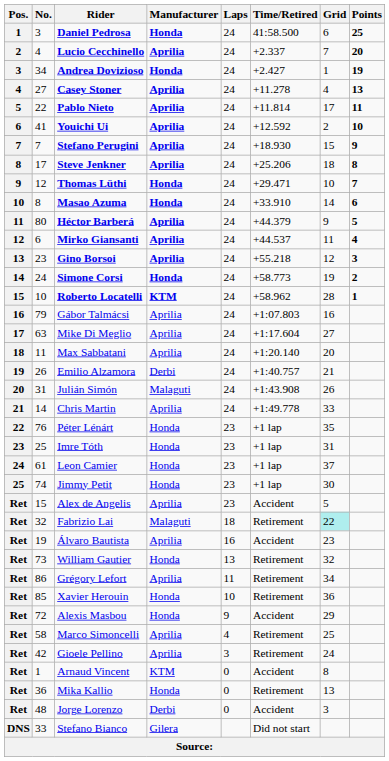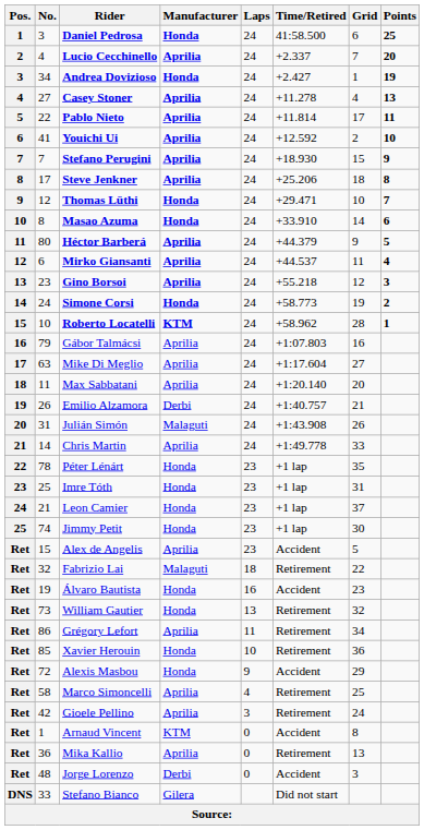Péter Lénárt | No.: 76 -> 78
Leon Camier | No.: 61 -> 21
Fabrizio Lai | Grid: paleturquoise background -> no background
Álvaro Bautista | Manufacturer: Aprilia -> Honda
Mika Kallio | Manufacturer: Honda -> Aprilia
